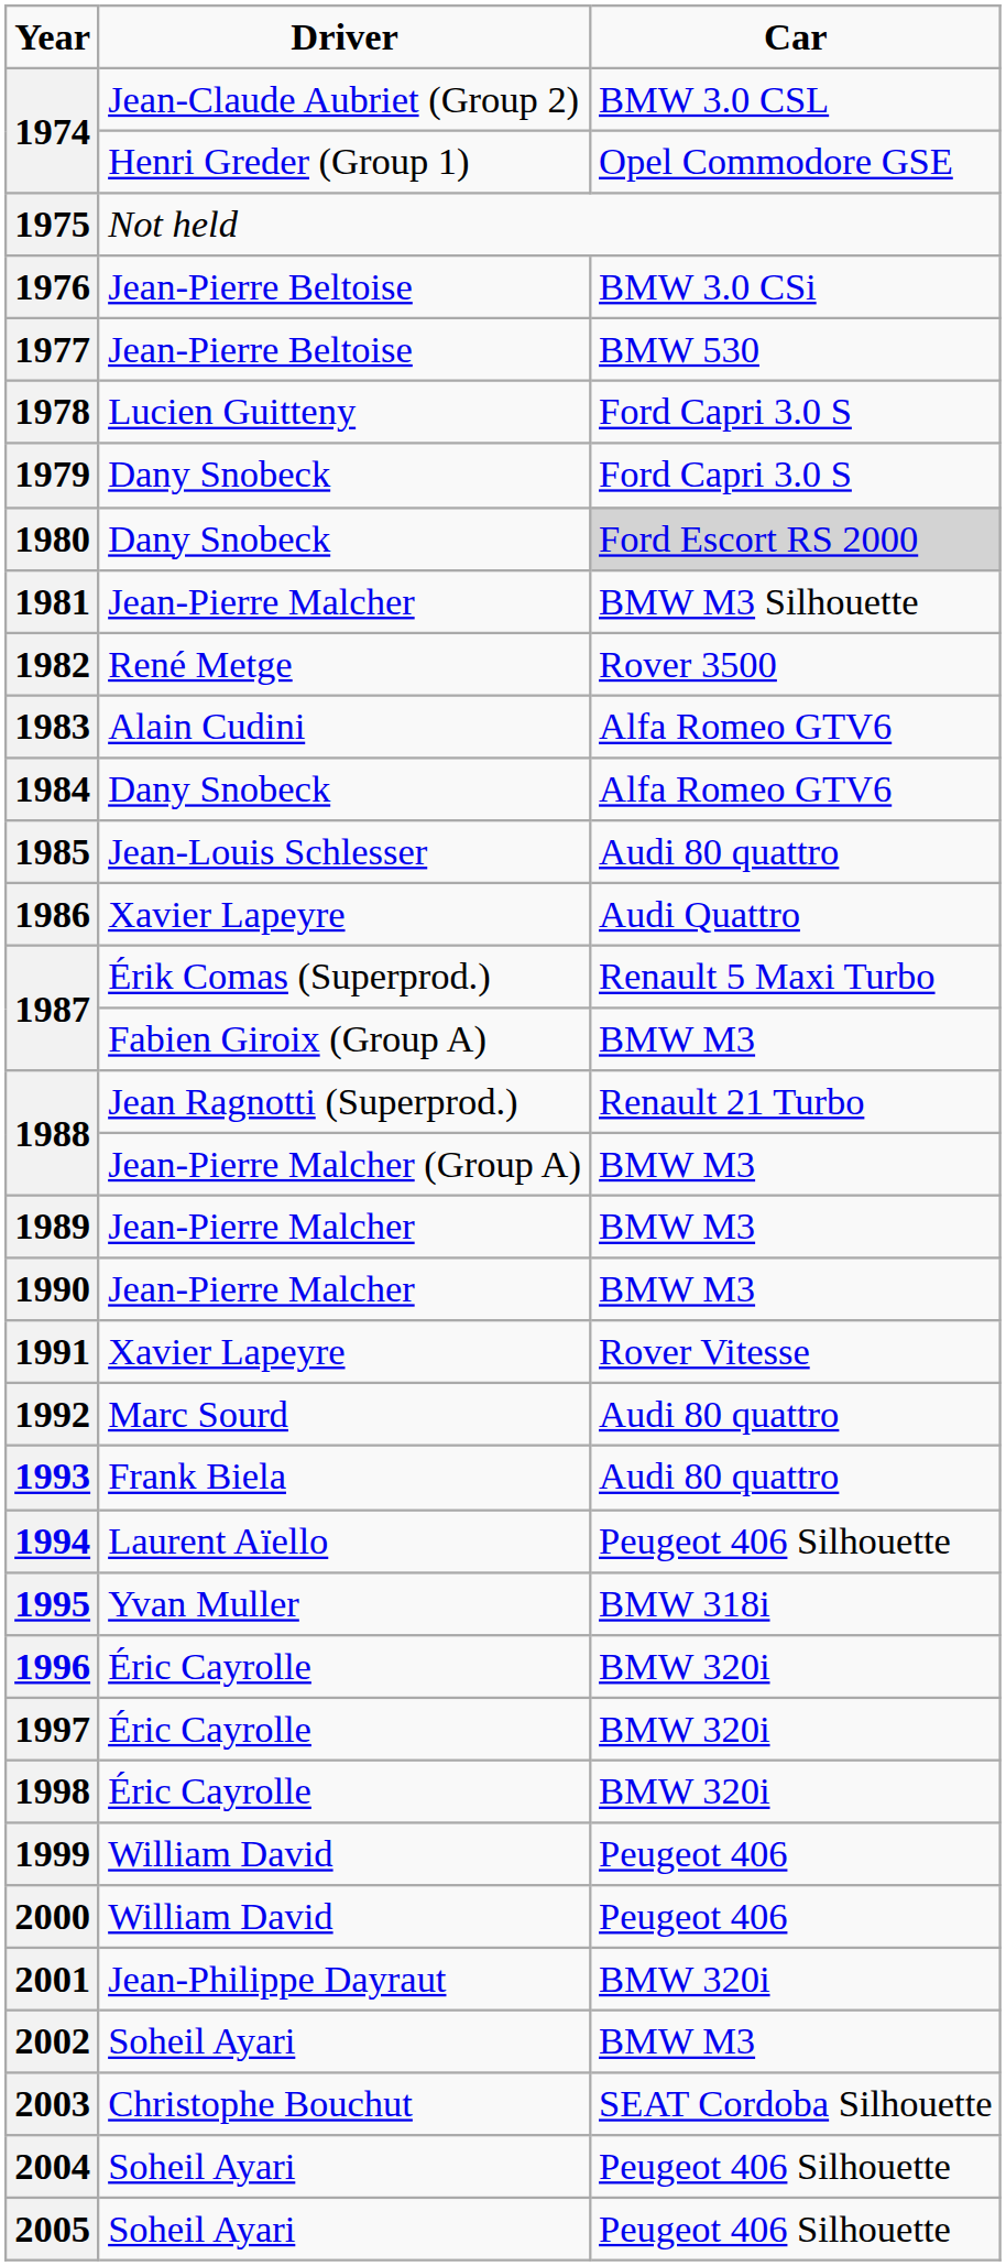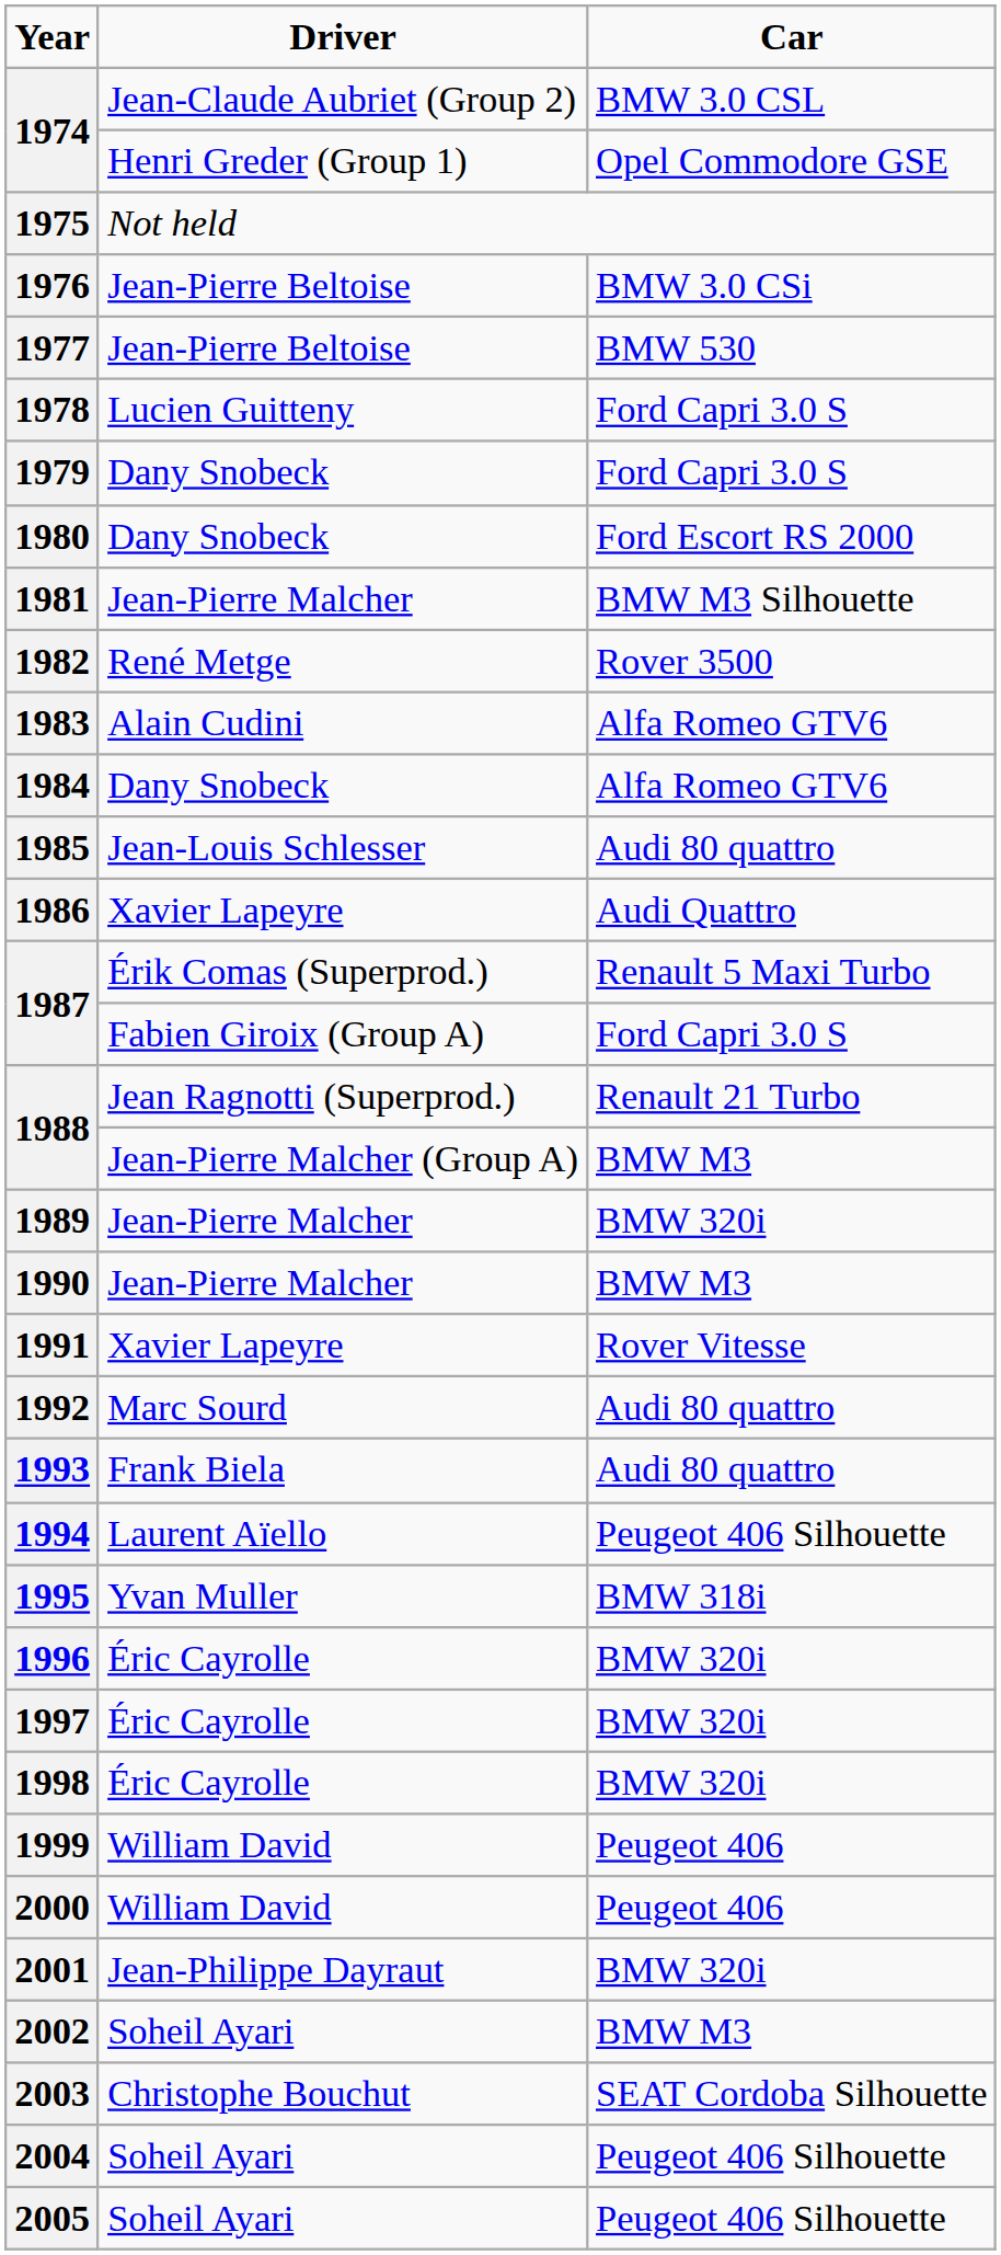1980 | Car: lightgrey background -> no background
1987 / Fabien Giroix (Group A) | Car: BMW M3 -> Ford Capri 3.0 S
1989 | Car: BMW M3 -> BMW 320i
